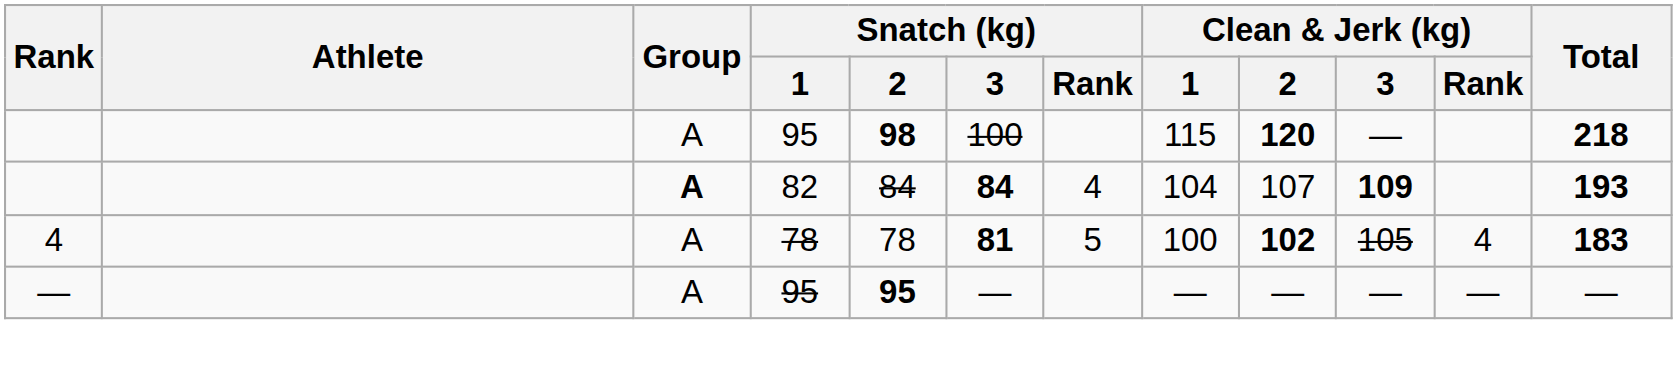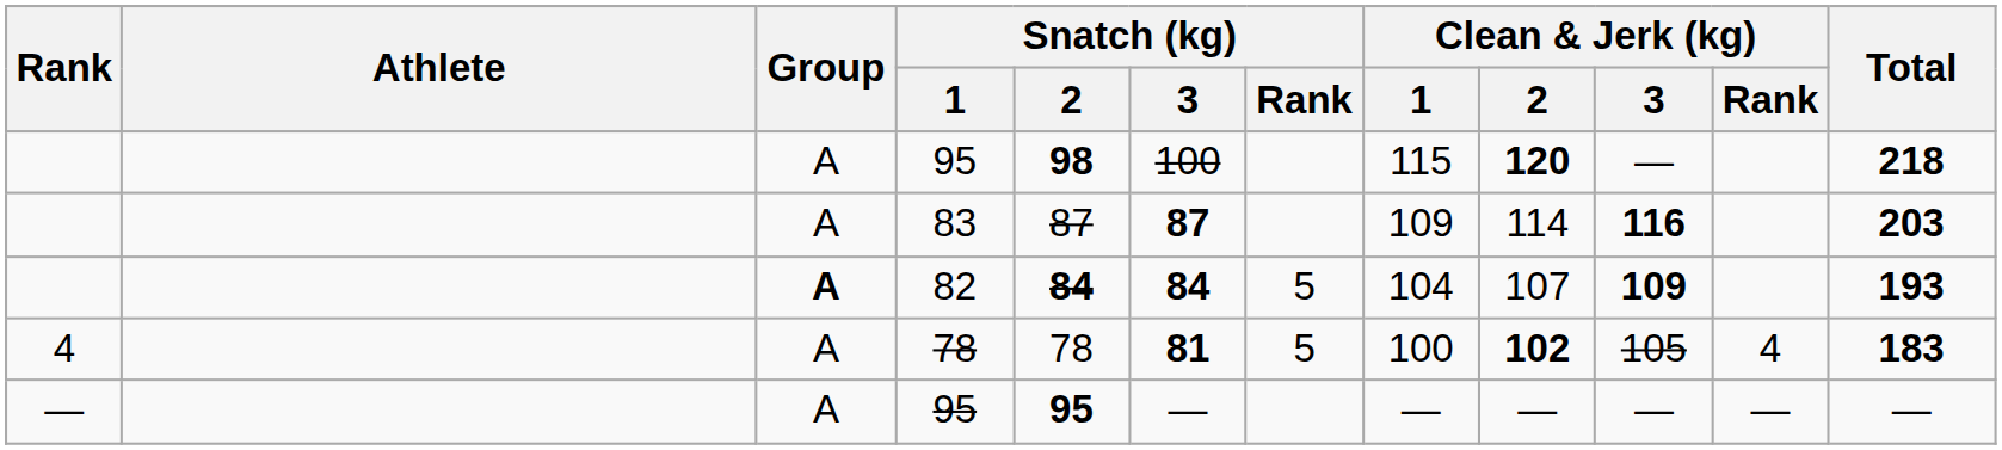+ row: A | 83 | 87 | 87 | 109 | 114 | 116 | 203
82 | Snatch (kg) / 2: normal -> bold
82 | Snatch (kg) / Rank: 4 -> 5
